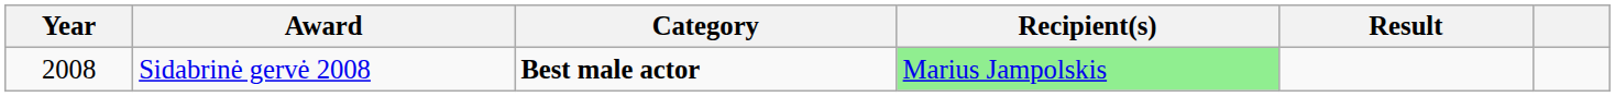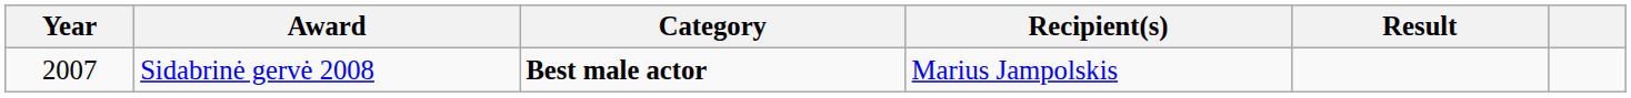Sidabrinė gervė 2008 | Year: 2008 -> 2007
Sidabrinė gervė 2008 | Recipient(s): lightgreen background -> no background
